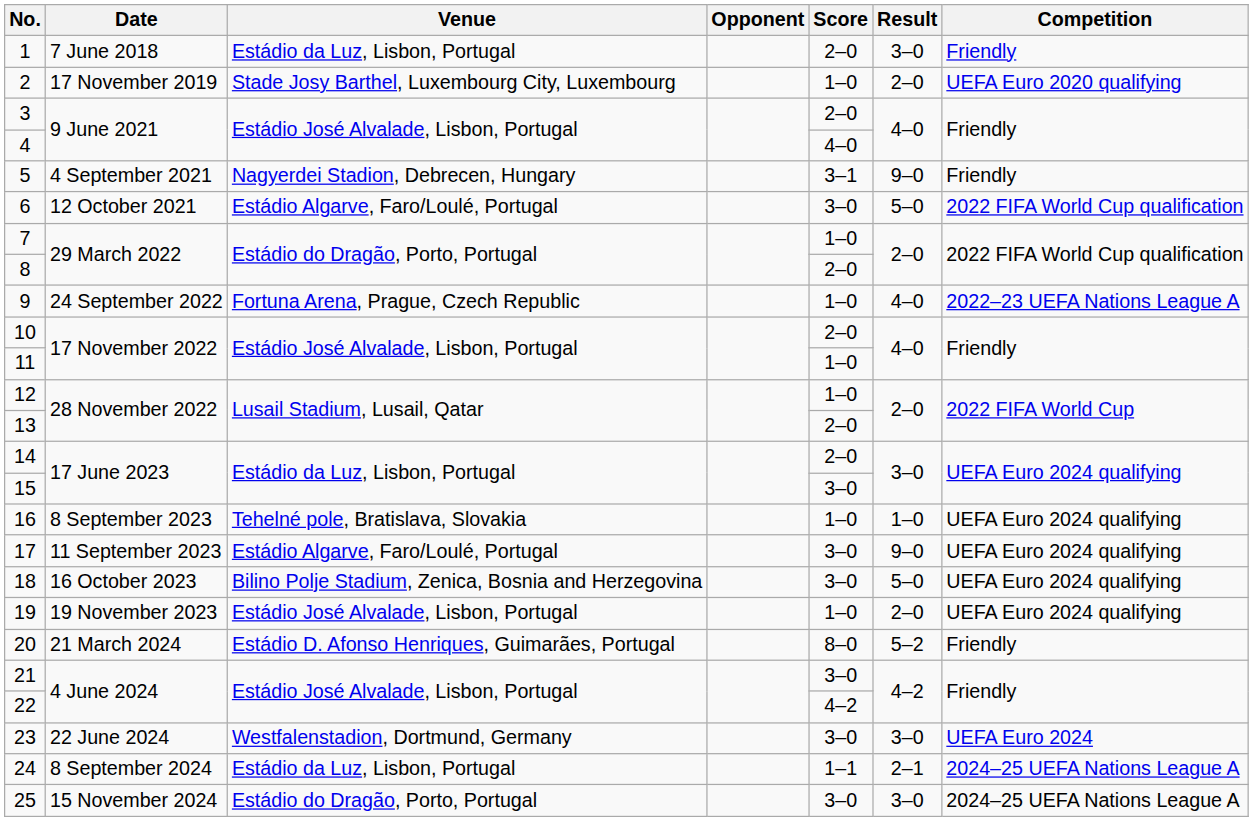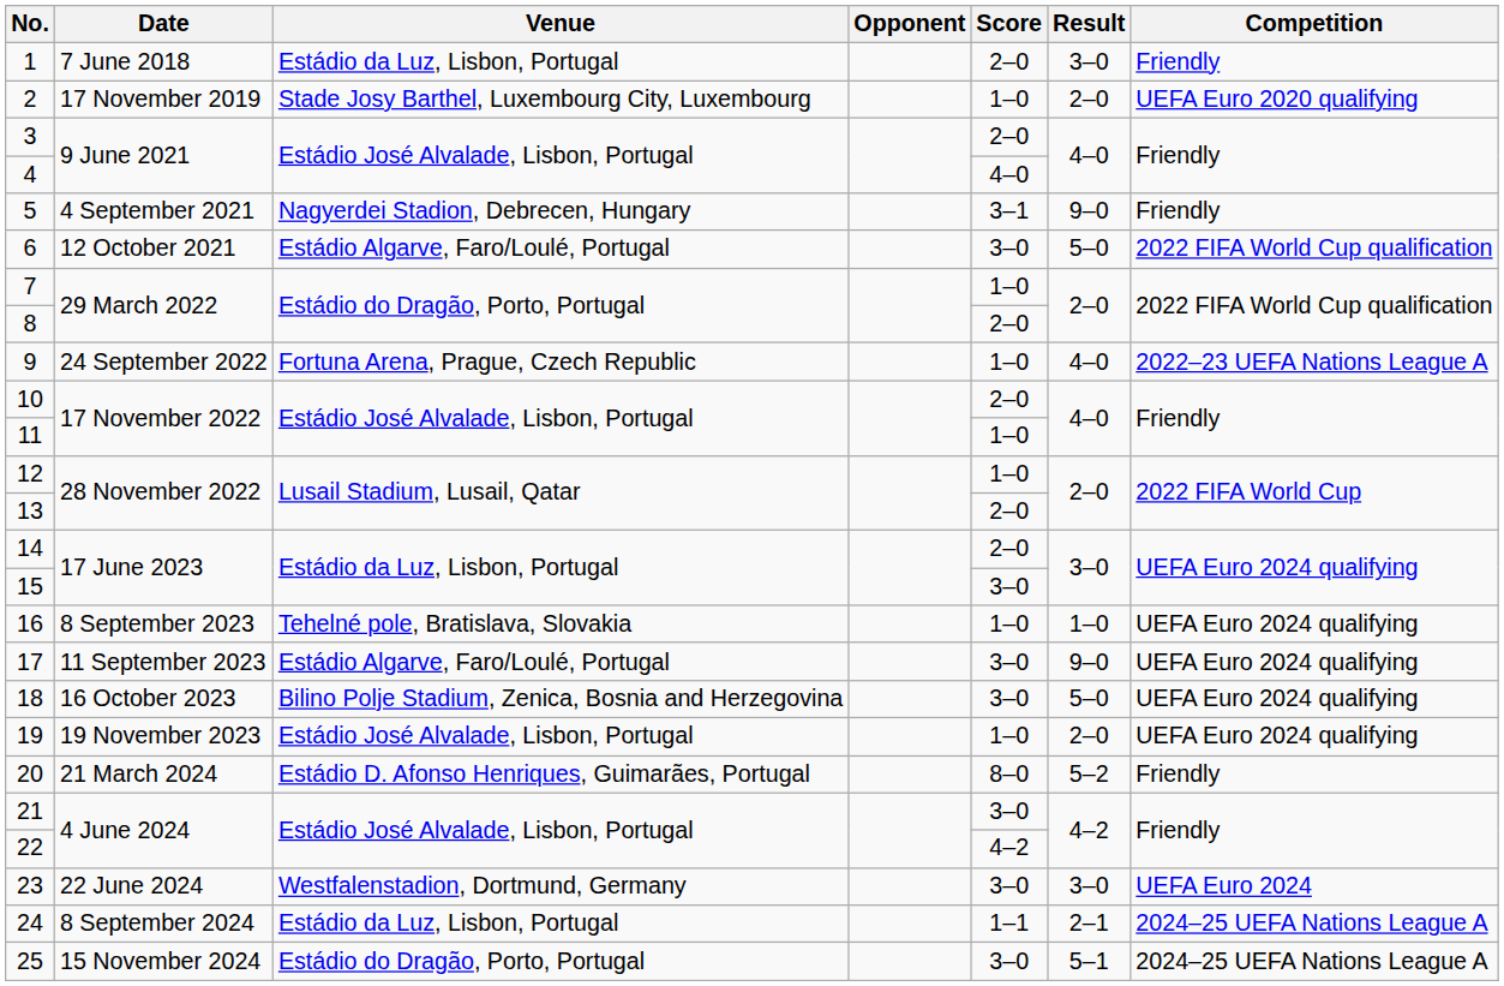25 | Result: 3–0 -> 5–1
